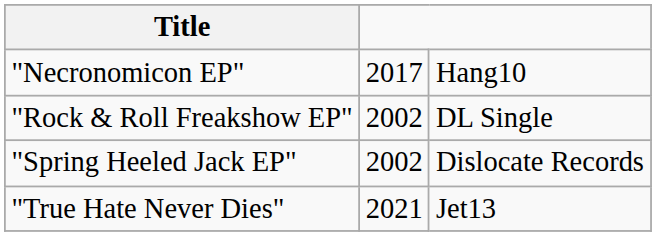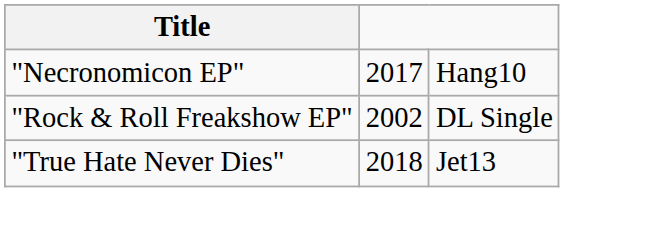- row: "Spring Heeled Jack EP" | 2002 | Dislocate Records
"True Hate Never Dies" | column 2: 2021 -> 2018
